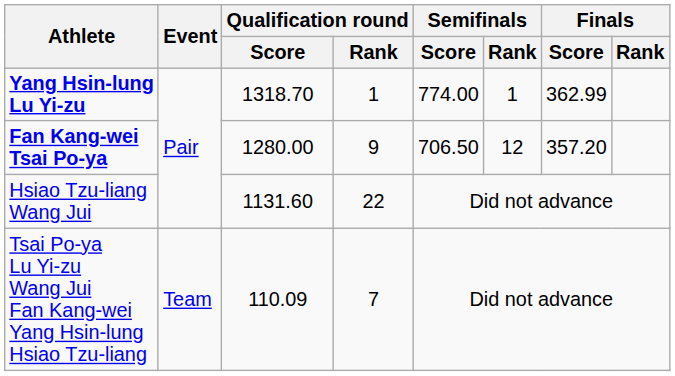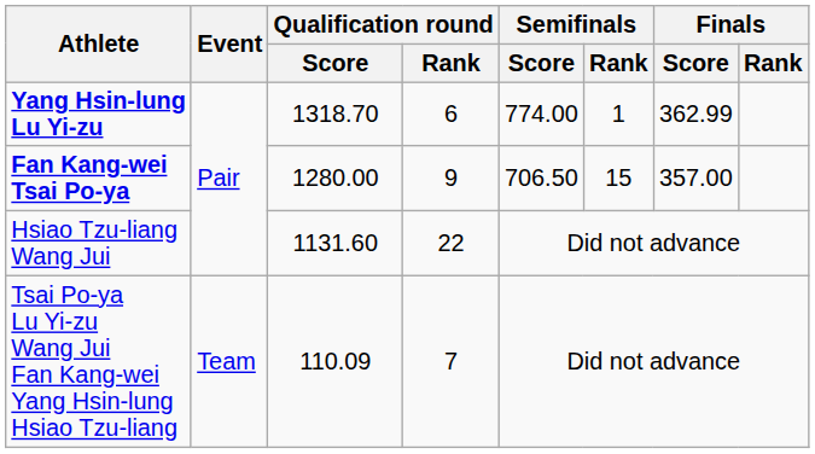Yang Hsin-lung Lu Yi-zu | Qualification round / Rank: 1 -> 6
Fan Kang-wei Tsai Po-ya | Semifinals / Rank: 12 -> 15
Fan Kang-wei Tsai Po-ya | Finals / Score: 357.20 -> 357.00
